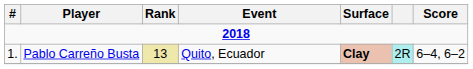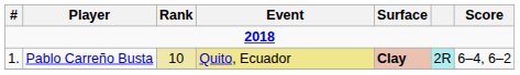Pablo Carreño Busta | Rank: 13 -> 10
Pablo Carreño Busta | Event: no background -> khaki background
